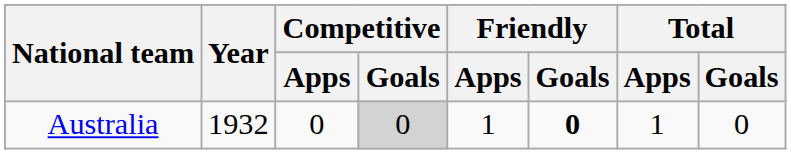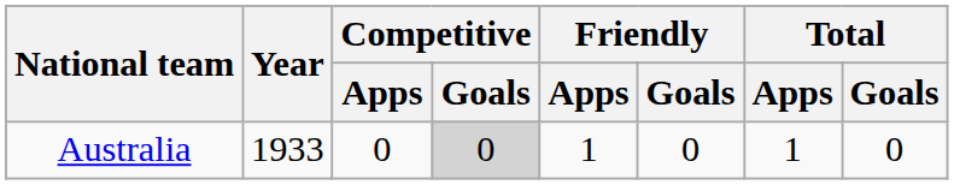Australia | Year: 1932 -> 1933
Australia | Friendly / Goals: bold -> normal
